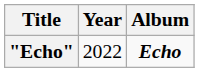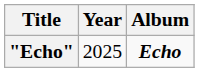"Echo" | Year: 2022 -> 2025
